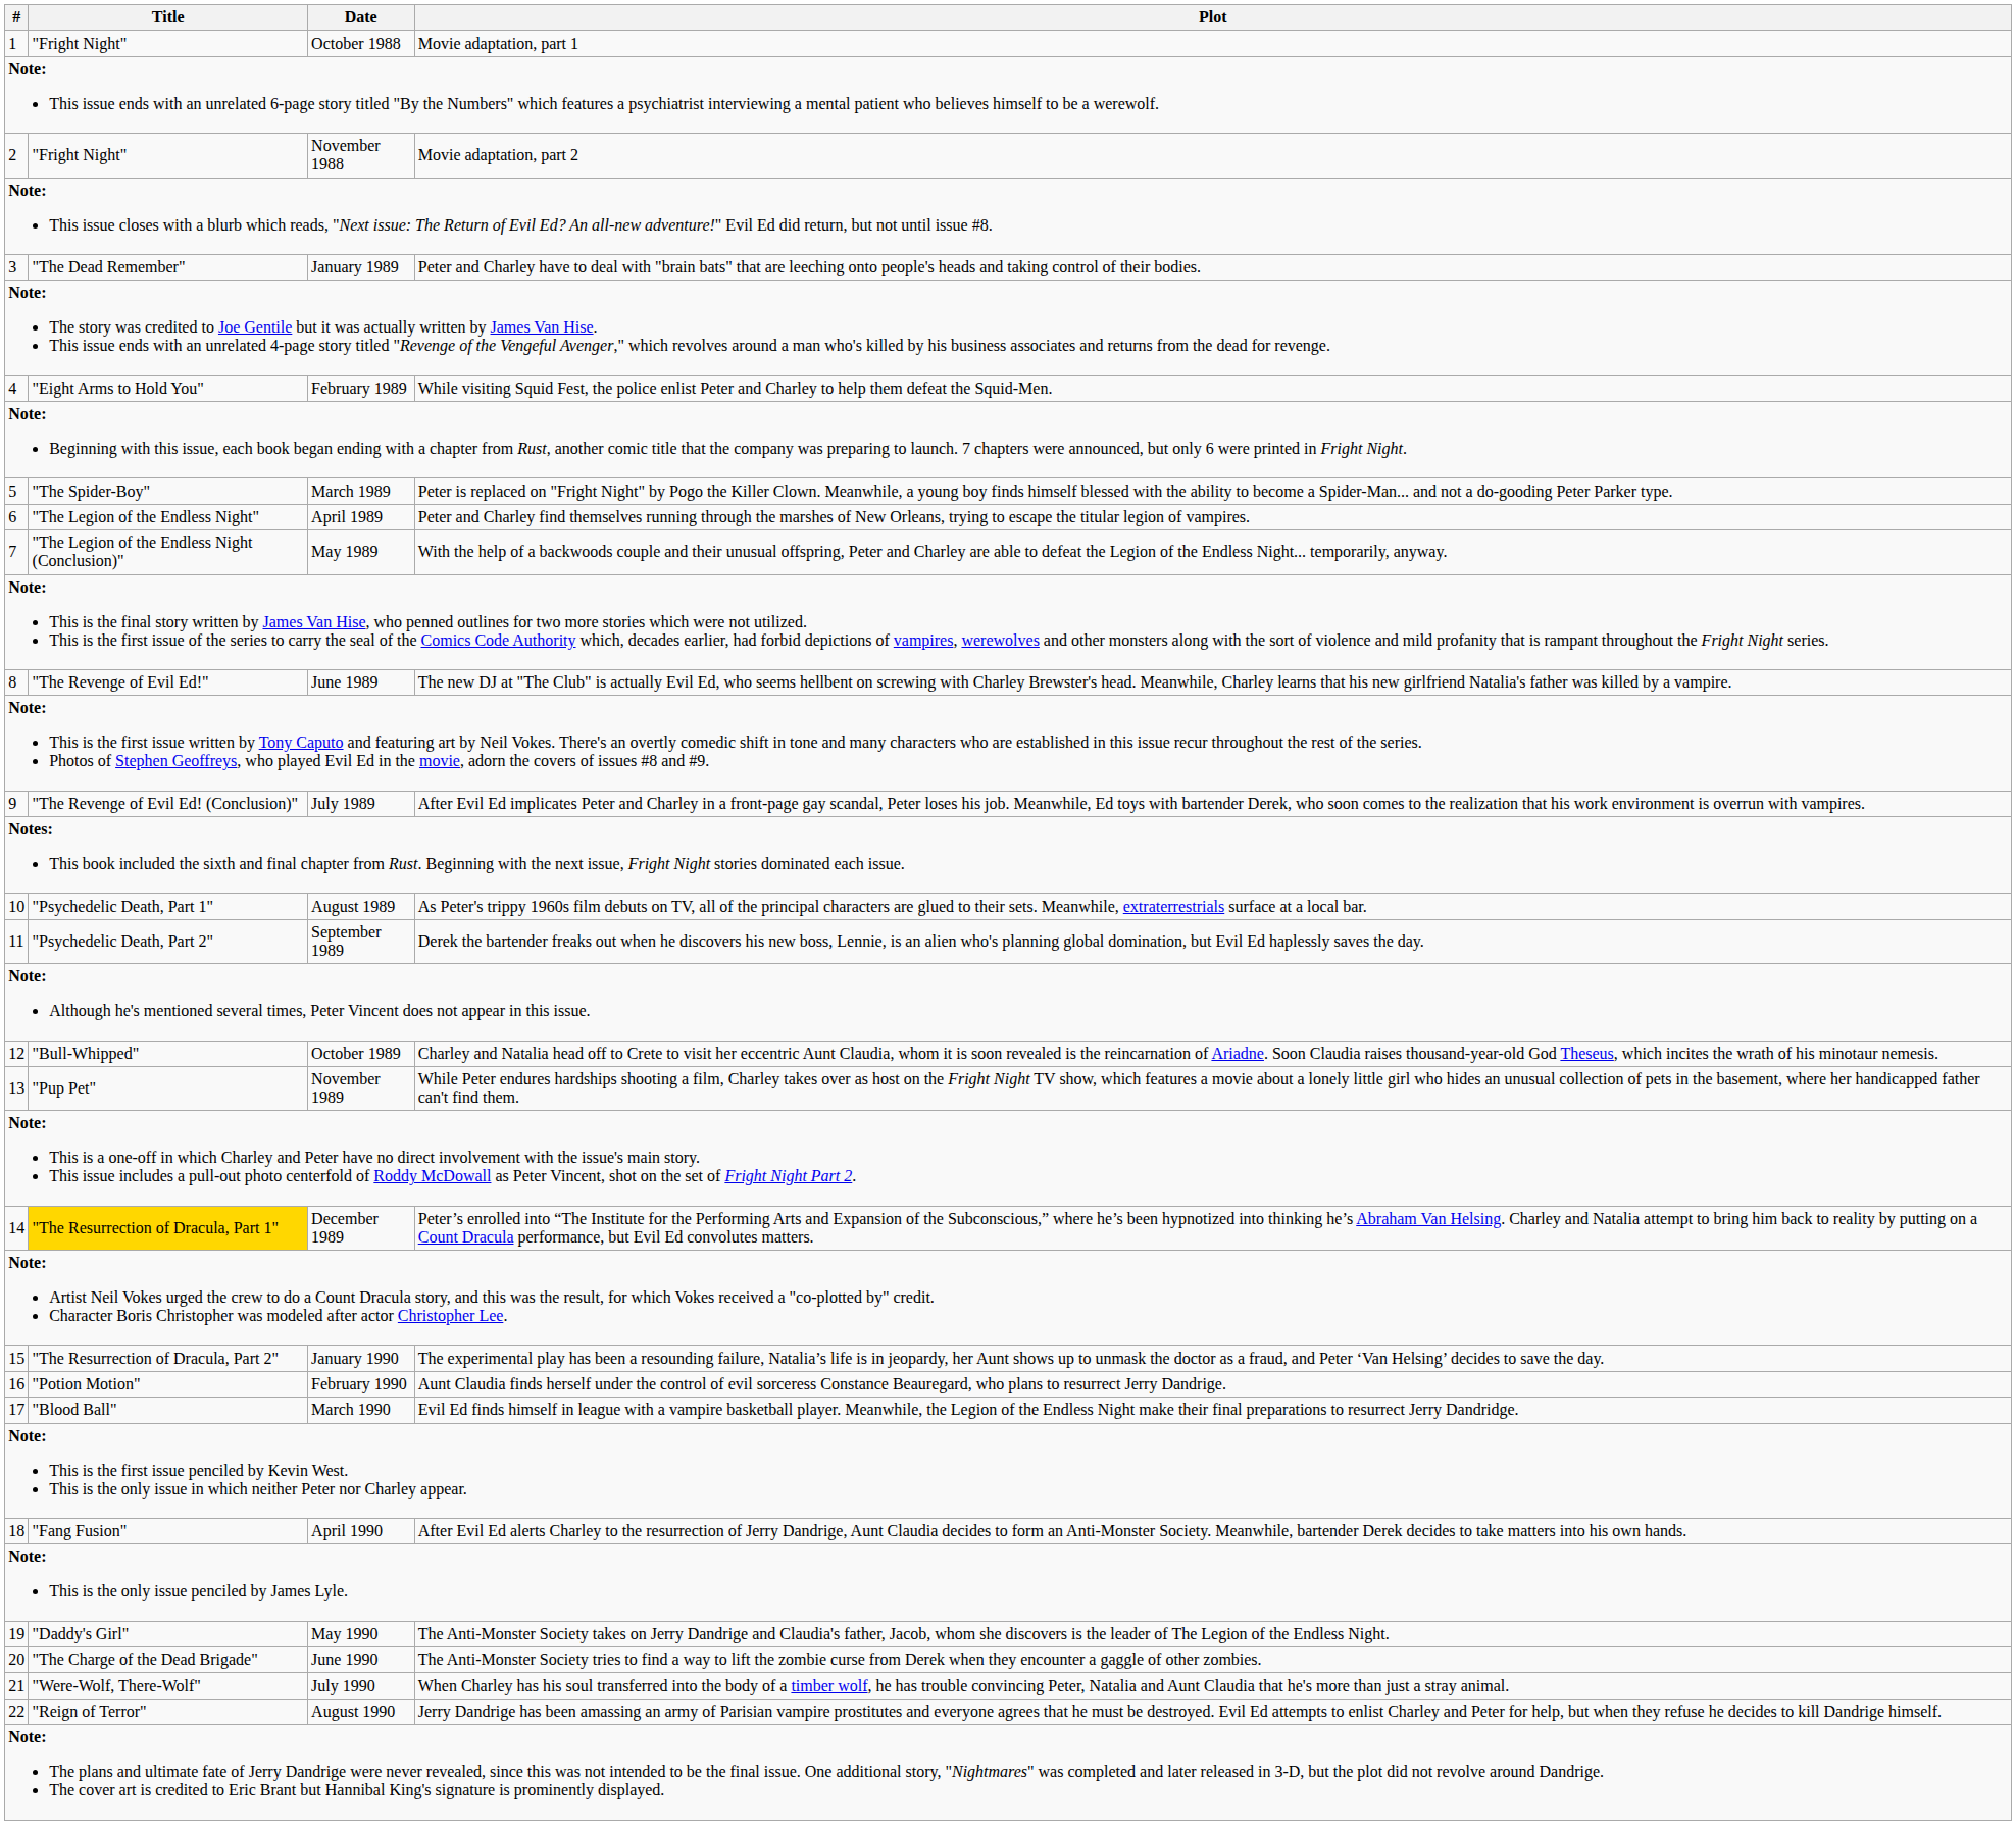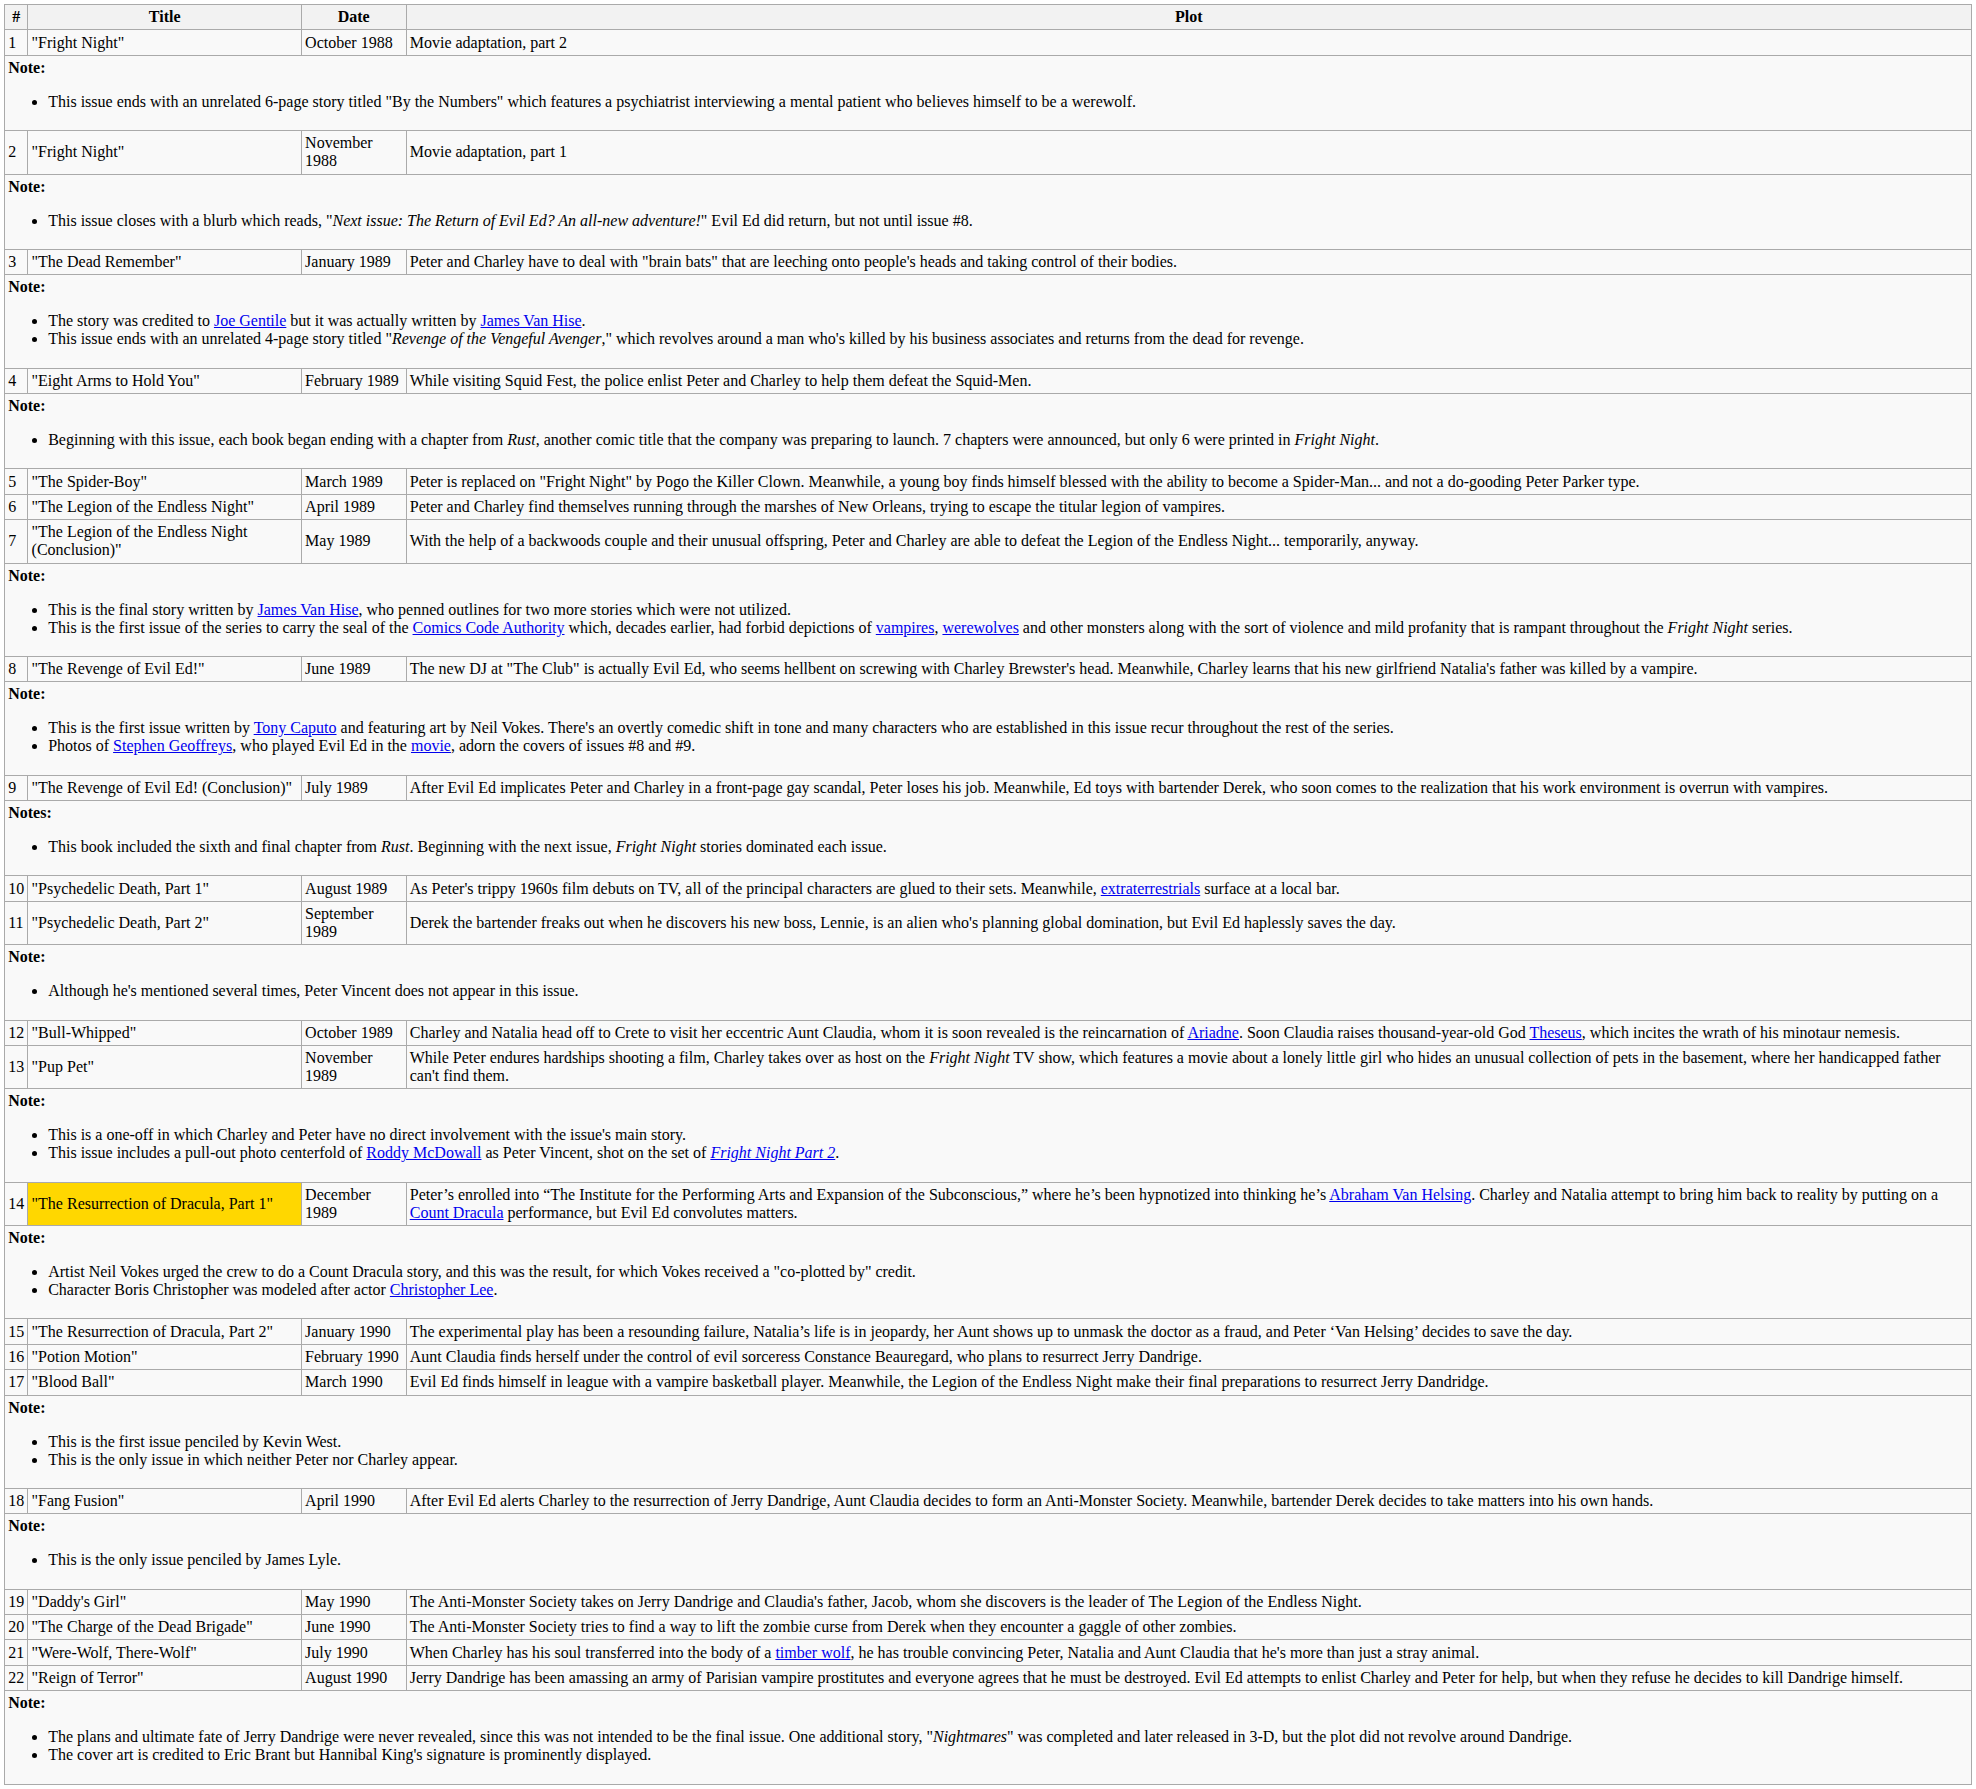October 1988 | Plot: Movie adaptation, part 1 -> Movie adaptation, part 2
November 1988 | Plot: Movie adaptation, part 2 -> Movie adaptation, part 1
